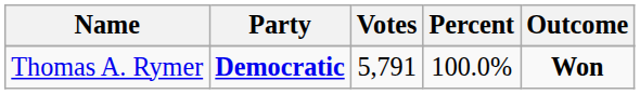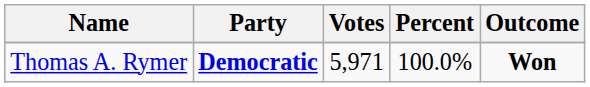Thomas A. Rymer | Votes: 5,791 -> 5,971
